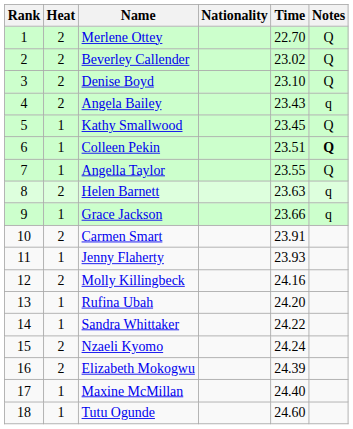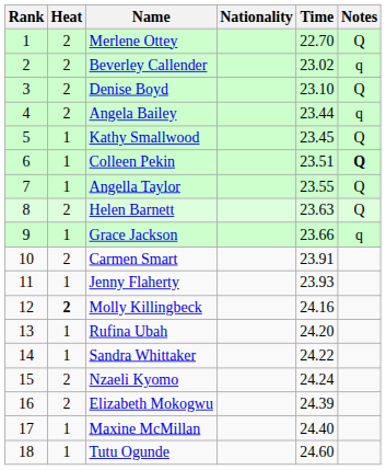Beverley Callender | Notes: Q -> q
Angela Bailey | Time: 23.43 -> 23.44
Helen Barnett | Notes: q -> Q
Molly Killingbeck | Heat: normal -> bold
